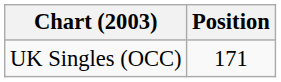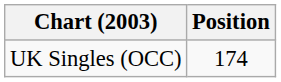UK Singles (OCC) | Position: 171 -> 174
